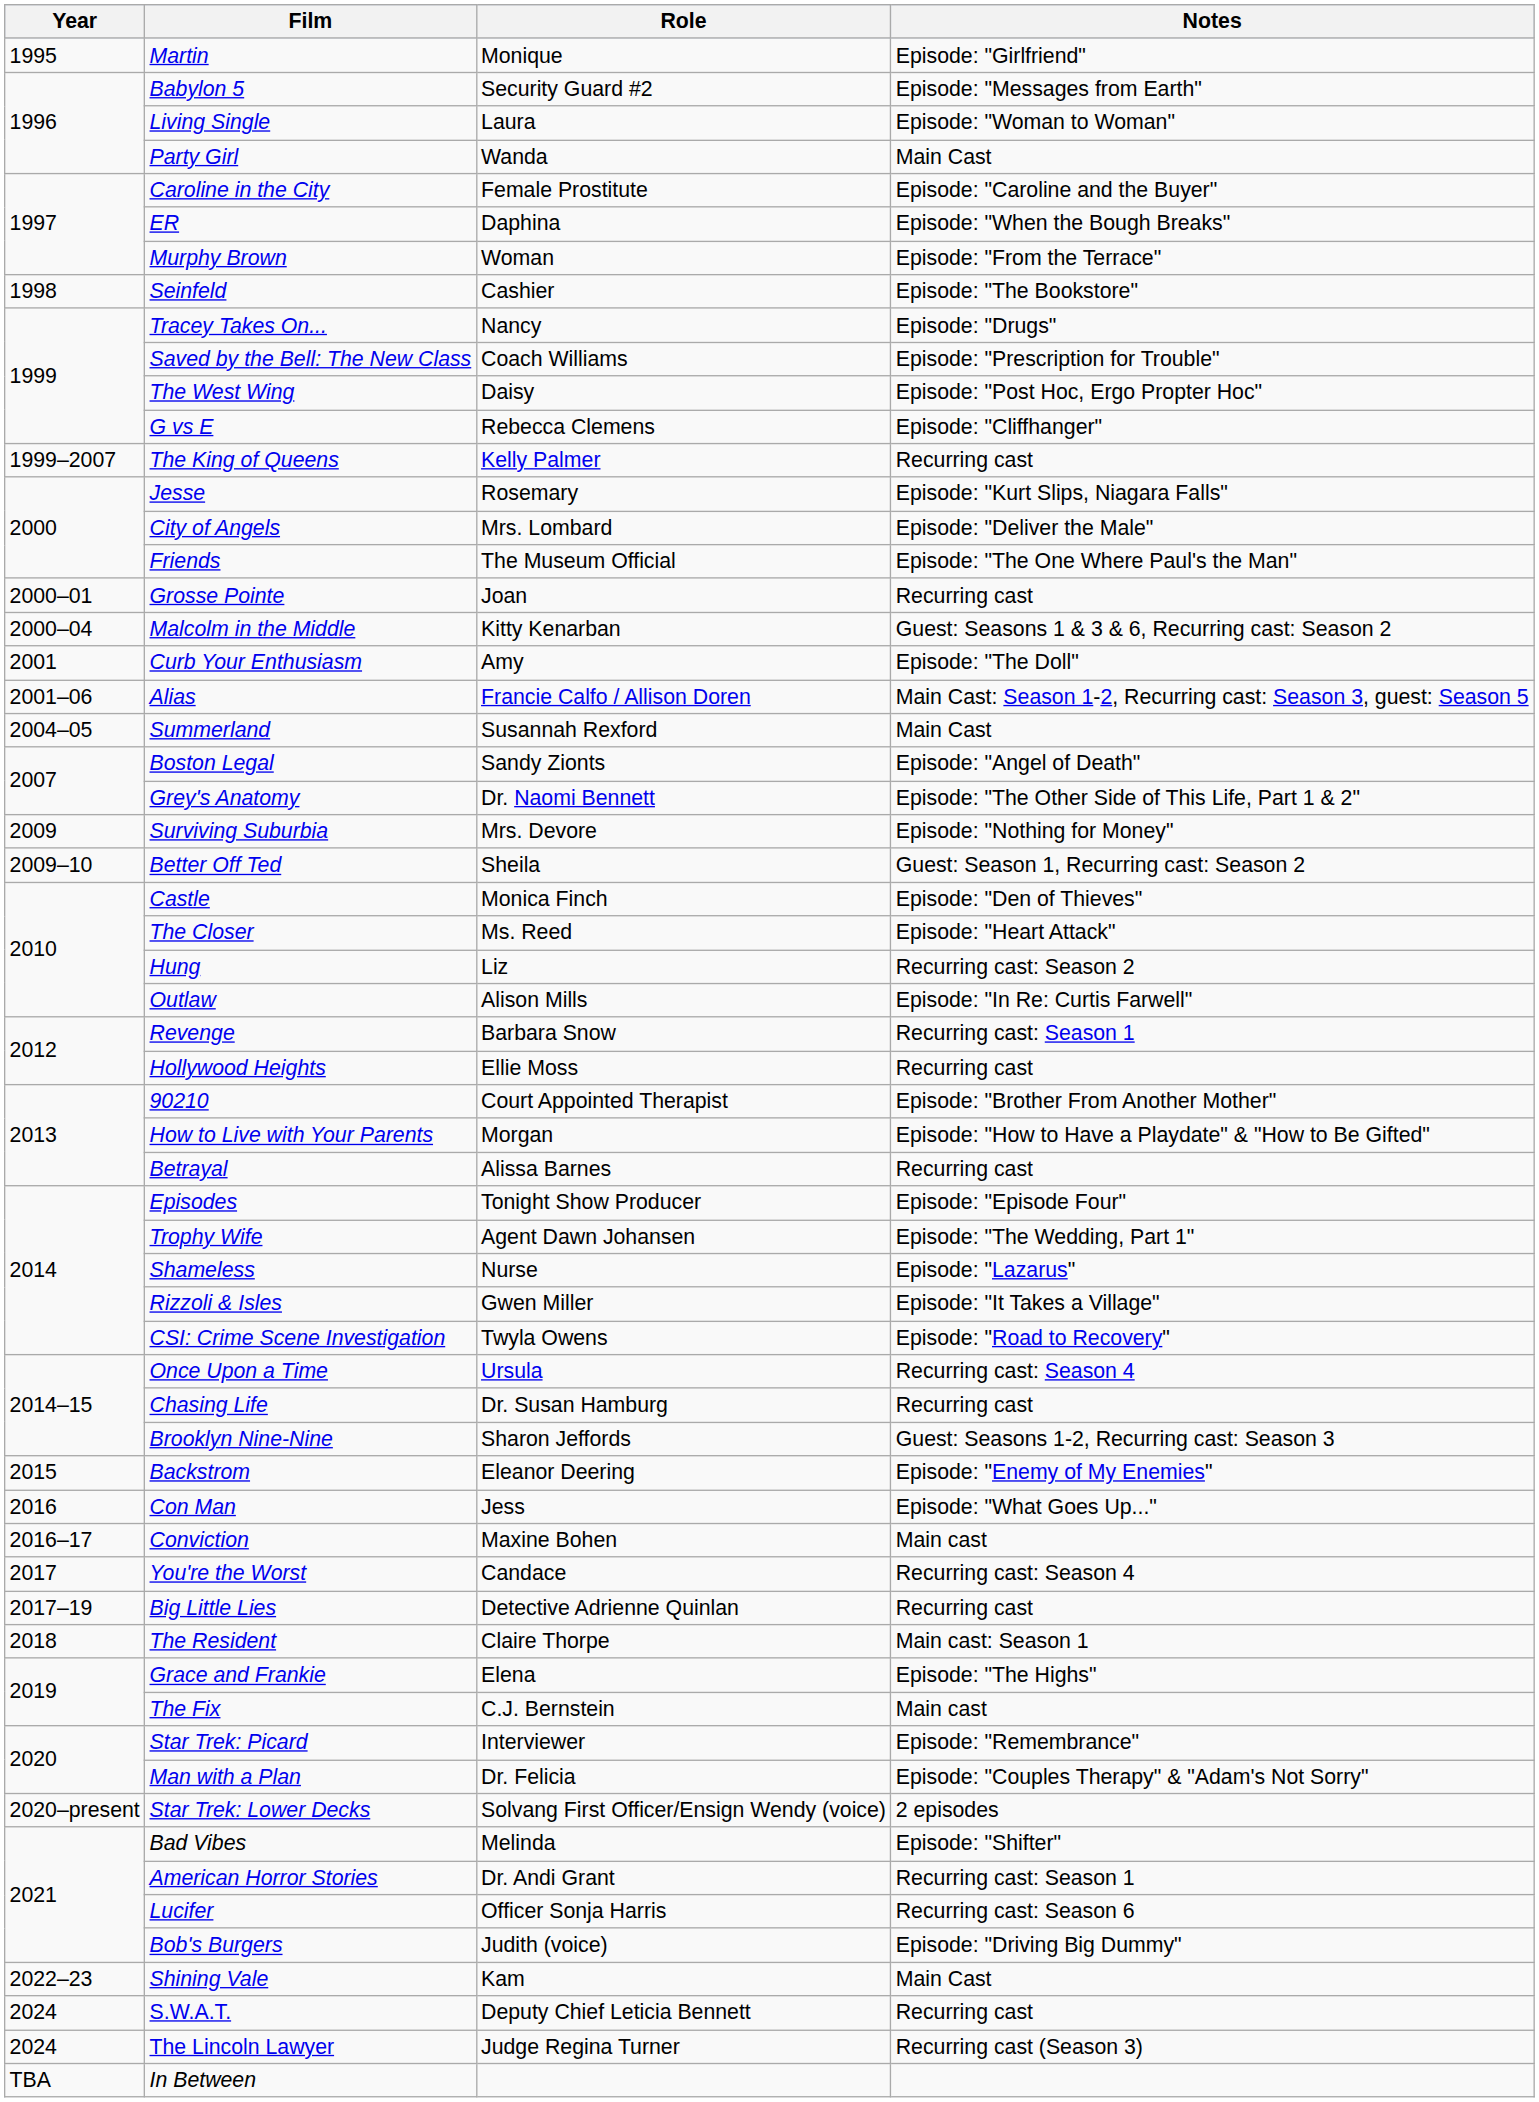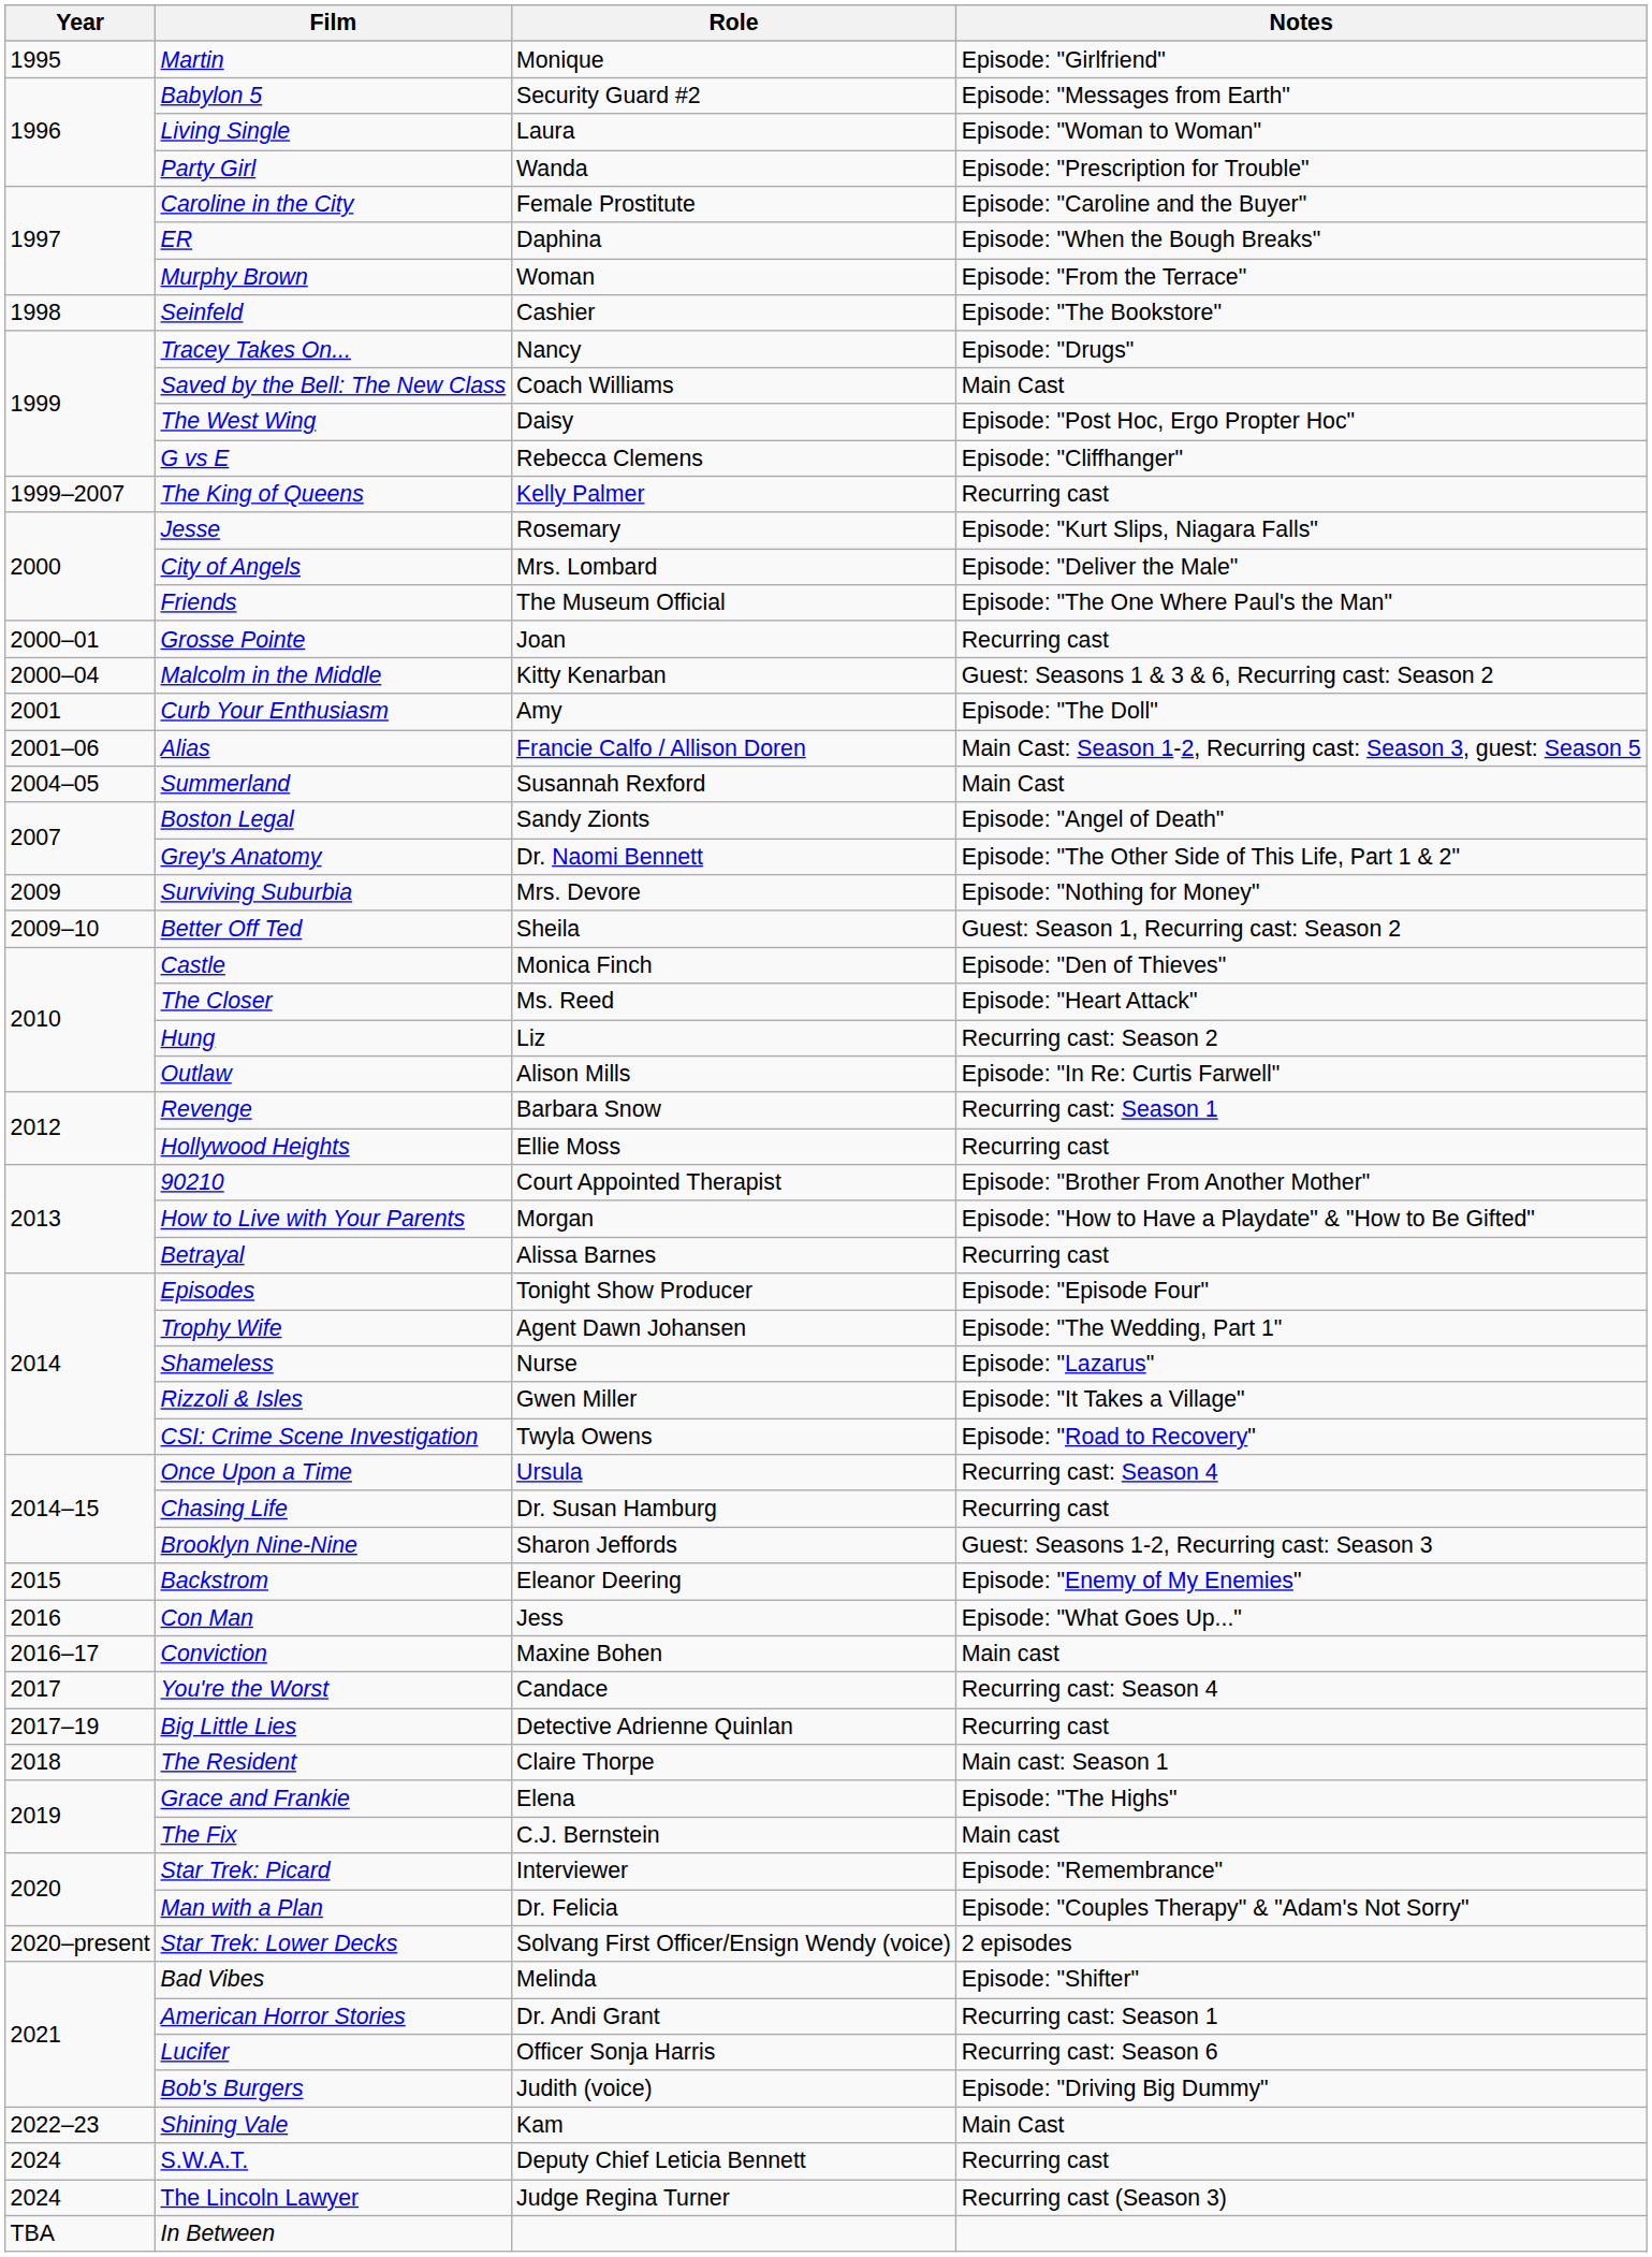Party Girl | Notes: Main Cast -> Episode: "Prescription for Trouble"
Saved by the Bell: The New Class | Notes: Episode: "Prescription for Trouble" -> Main Cast
